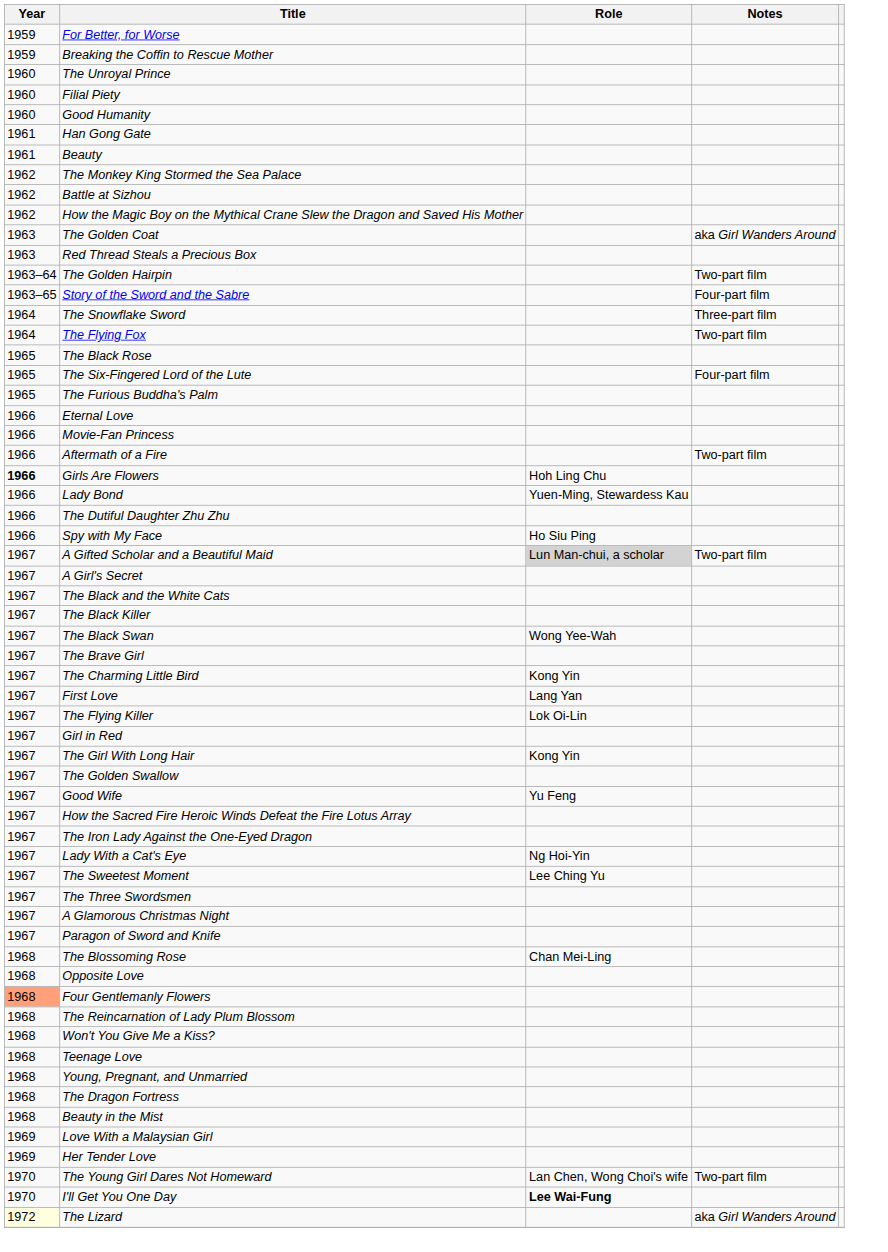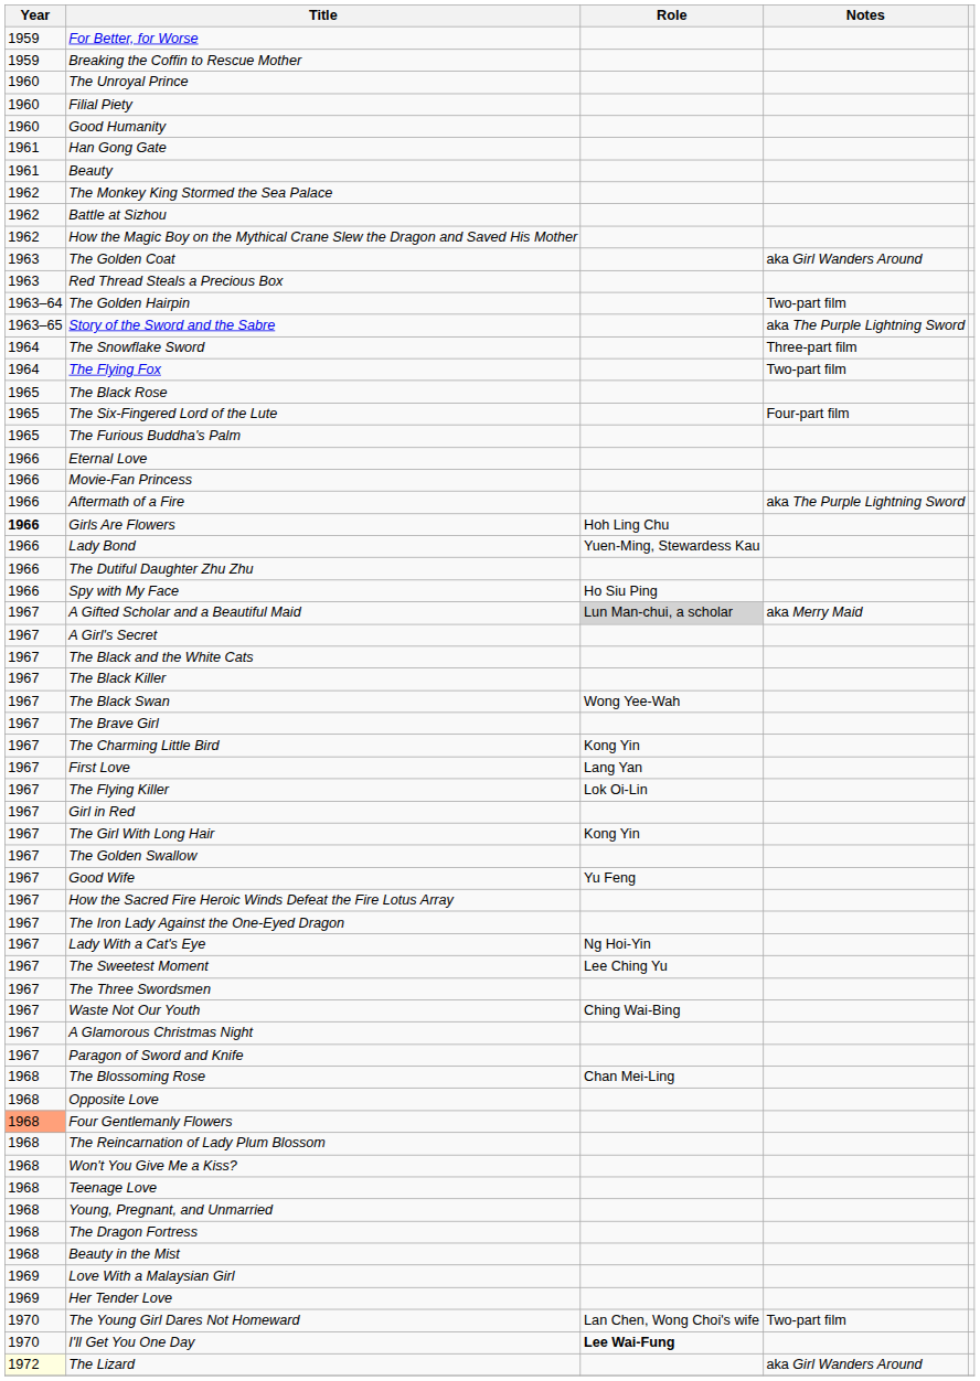Story of the Sword and the Sabre | Notes: Four-part film -> aka The Purple Lightning Sword
Aftermath of a Fire | Notes: Two-part film -> aka The Purple Lightning Sword
A Gifted Scholar and a Beautiful Maid | Notes: Two-part film -> aka Merry Maid
+ row: 1967 | Waste Not Our Youth | Ching Wai-Bing
